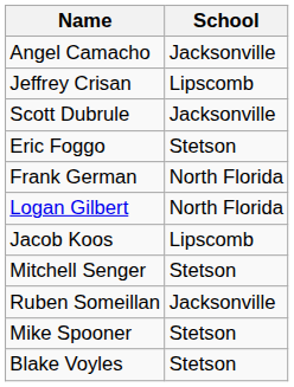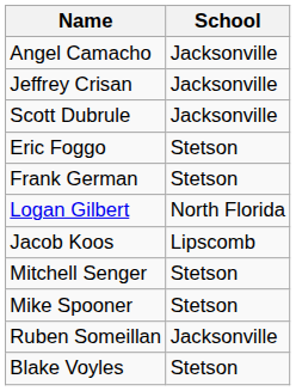Jeffrey Crisan | School: Lipscomb -> Jacksonville
Frank German | School: North Florida -> Stetson
rows swapped: Mike Spooner <-> Ruben Someillan
